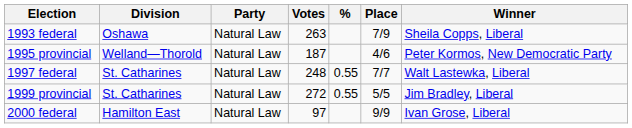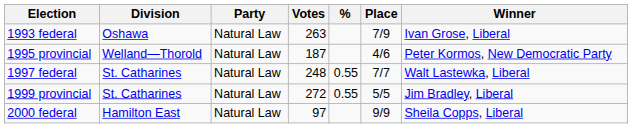1993 federal | Winner: Sheila Copps, Liberal -> Ivan Grose, Liberal
2000 federal | Winner: Ivan Grose, Liberal -> Sheila Copps, Liberal
